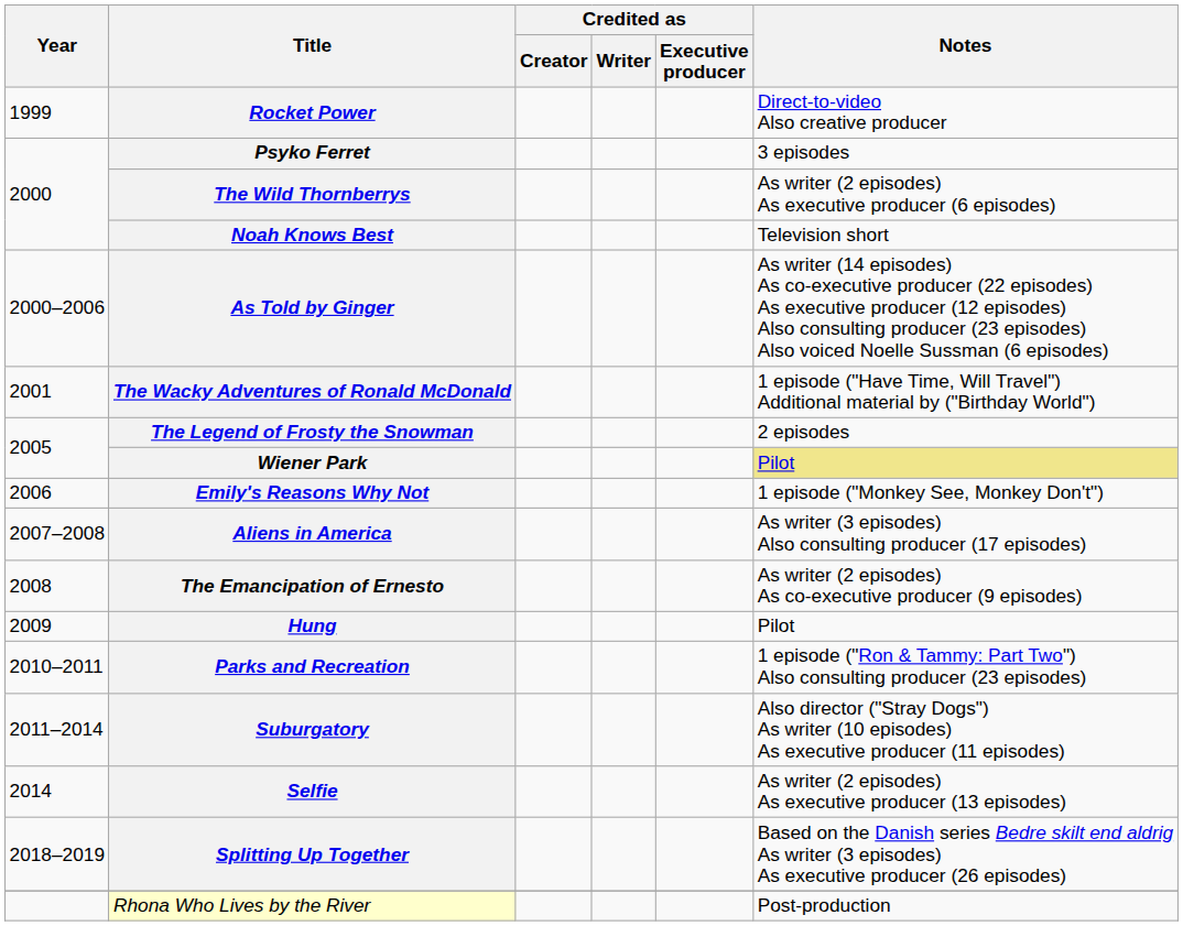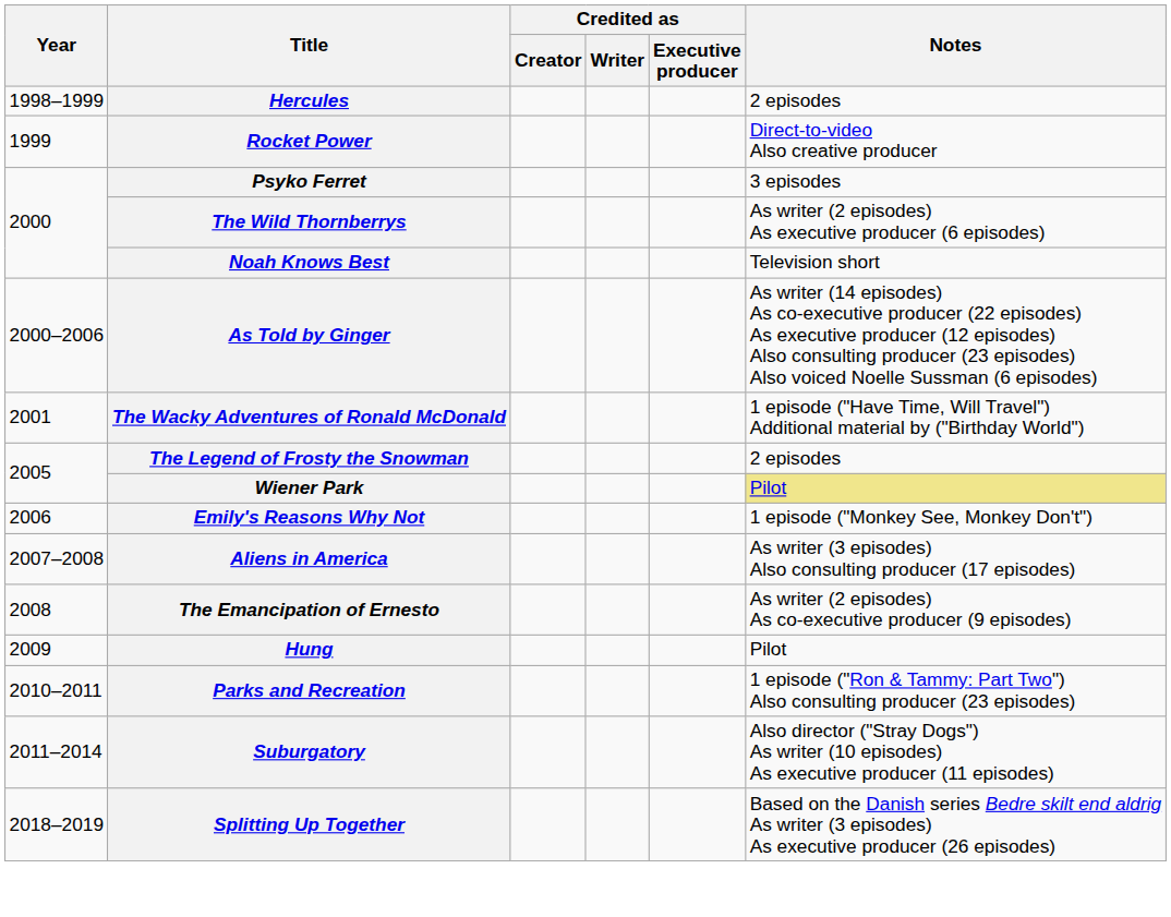+ row: 1998–1999 | Hercules | 2 episodes
- row: 2014 | Selfie | As writer (2 episodes) As executive producer (13 episodes)
- row: Rhona Who Lives by the River | Post-production
